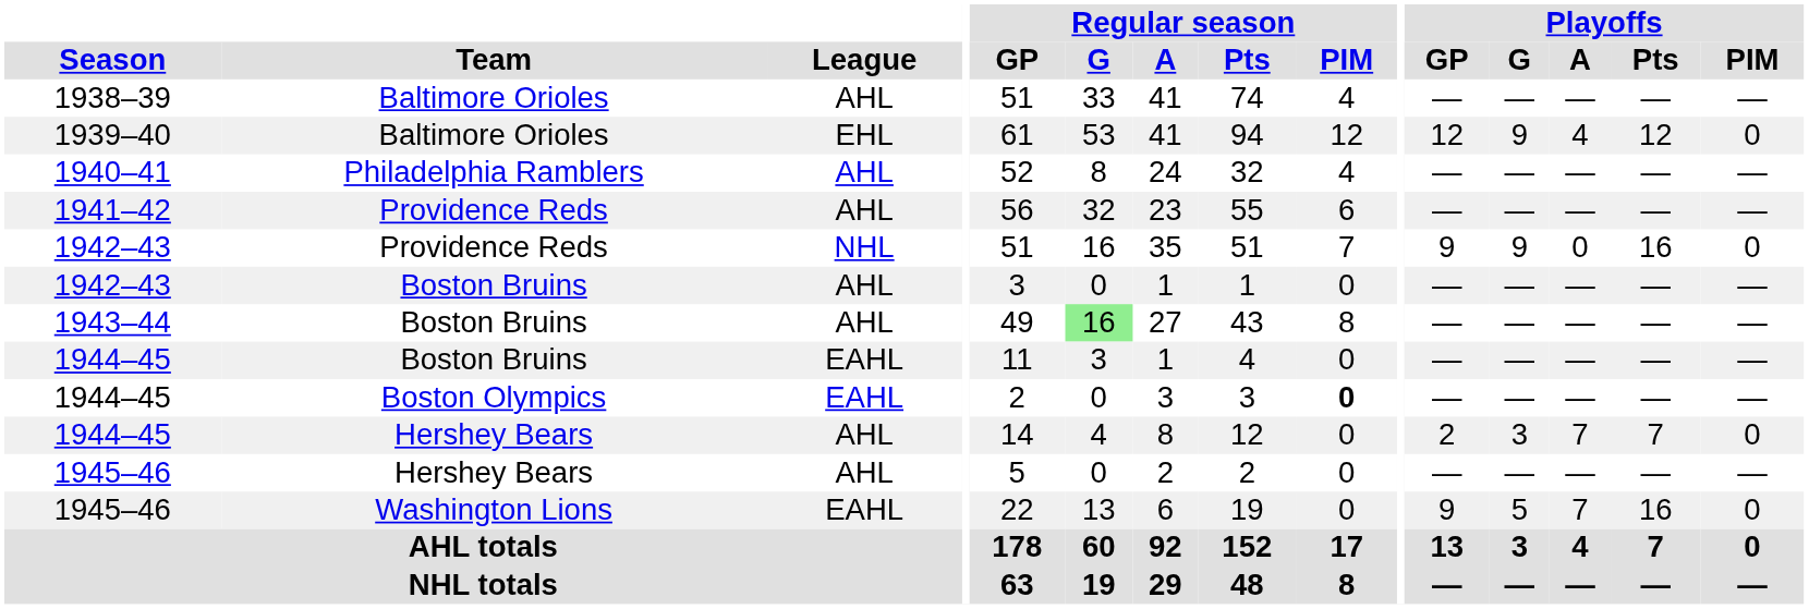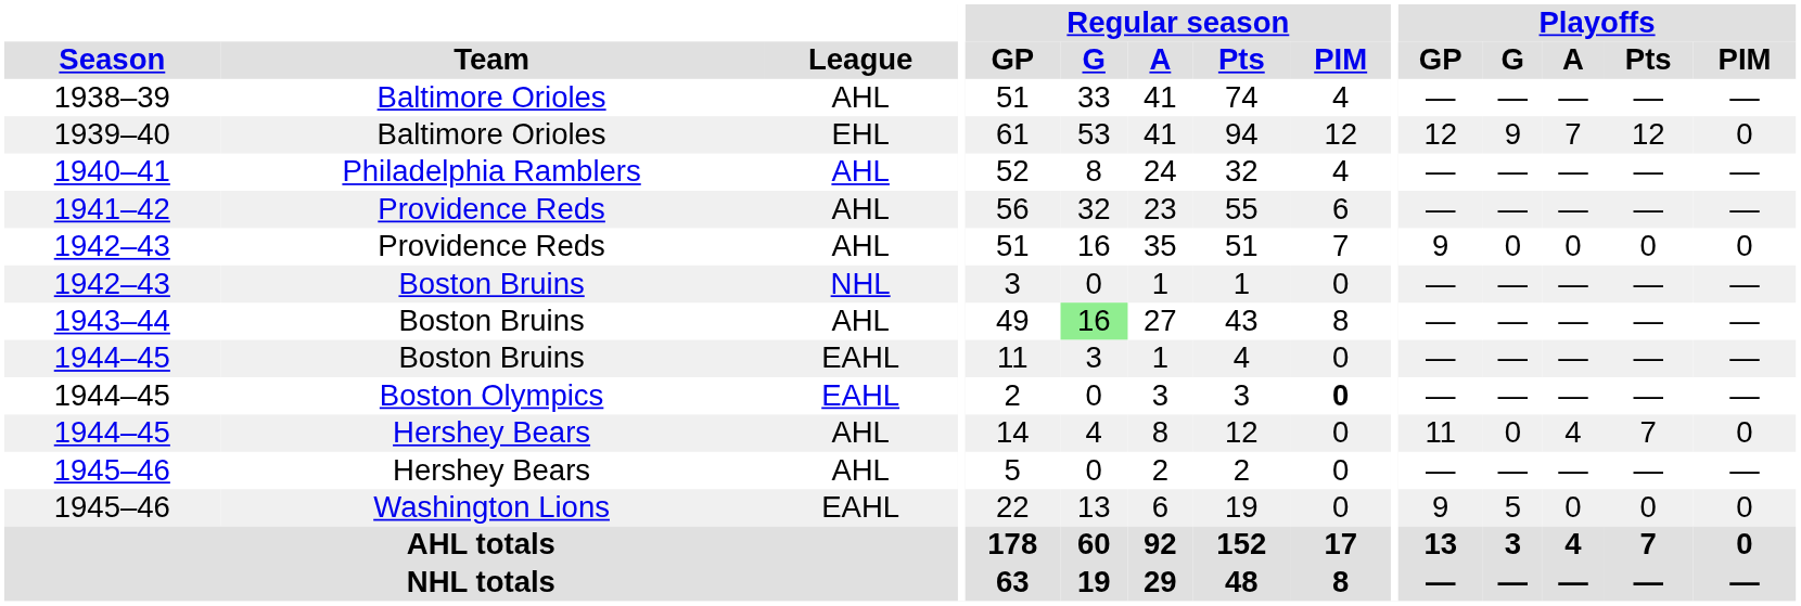1939–40 | Playoffs / A: 4 -> 7
1942–43 / Providence Reds | League: NHL -> AHL
1942–43 / Providence Reds | Playoffs / G: 9 -> 0
1942–43 / Providence Reds | Playoffs / Pts: 16 -> 0
1942–43 / Boston Bruins | League: AHL -> NHL
1944–45 / Hershey Bears | Playoffs / GP: 2 -> 11
1944–45 / Hershey Bears | Playoffs / G: 3 -> 0
1944–45 / Hershey Bears | Playoffs / A: 7 -> 4
1945–46 / Washington Lions | Playoffs / A: 7 -> 0
1945–46 / Washington Lions | Playoffs / Pts: 16 -> 0
